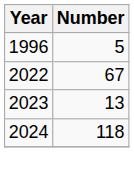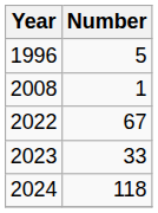+ row: 2008 | 1
2023 | Number: 13 -> 33
